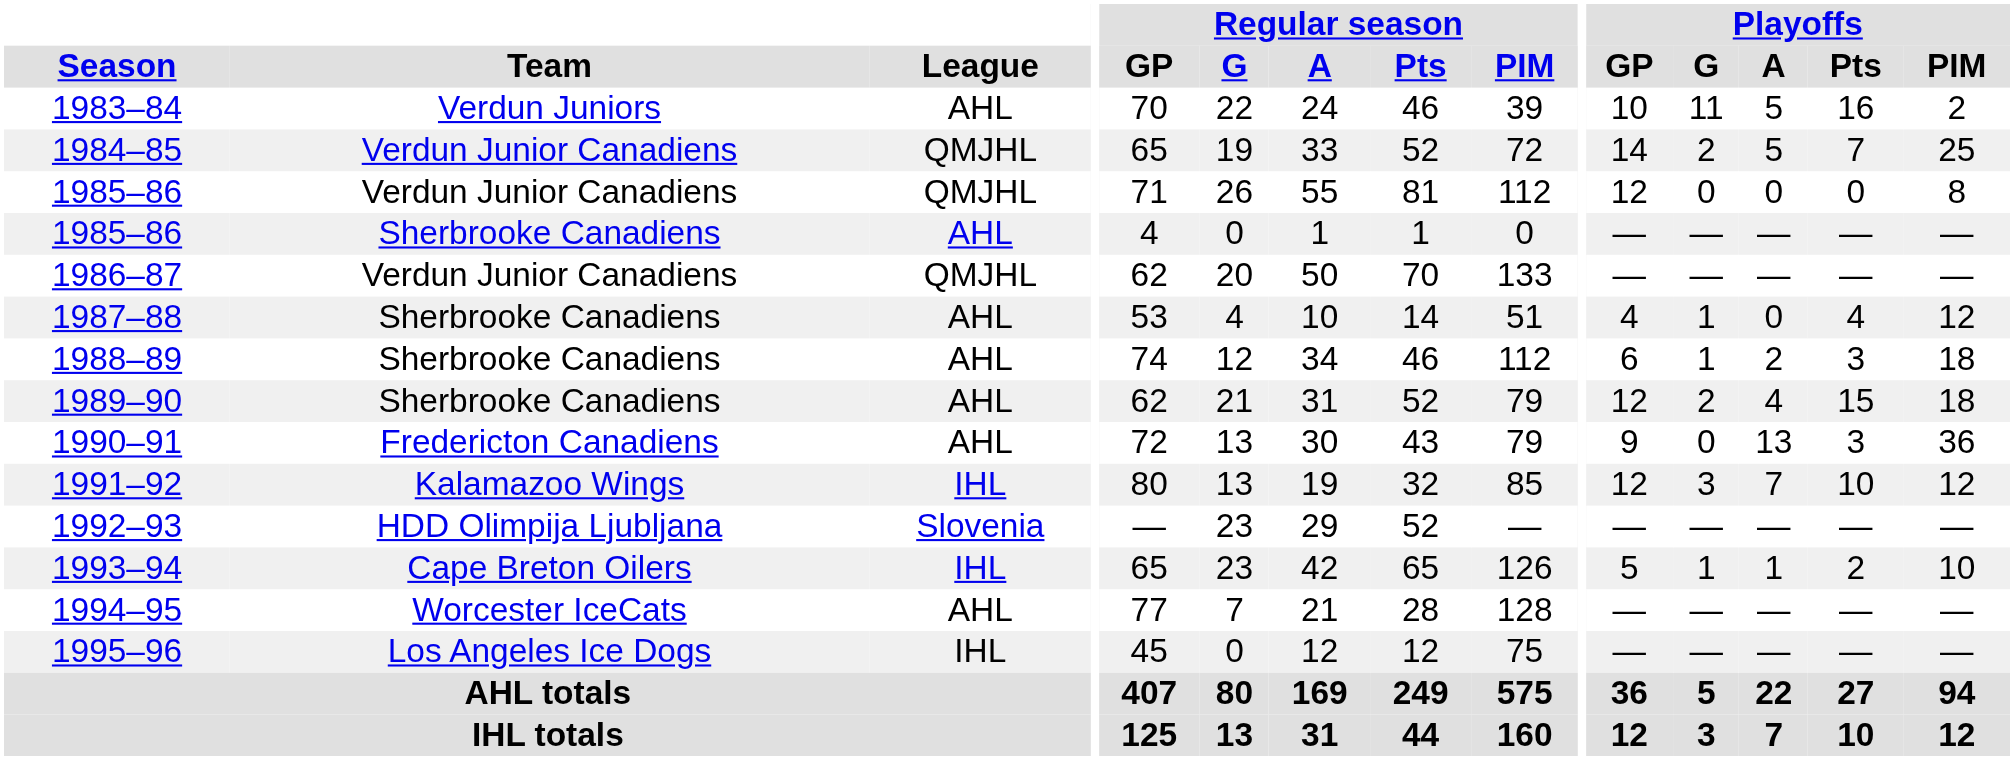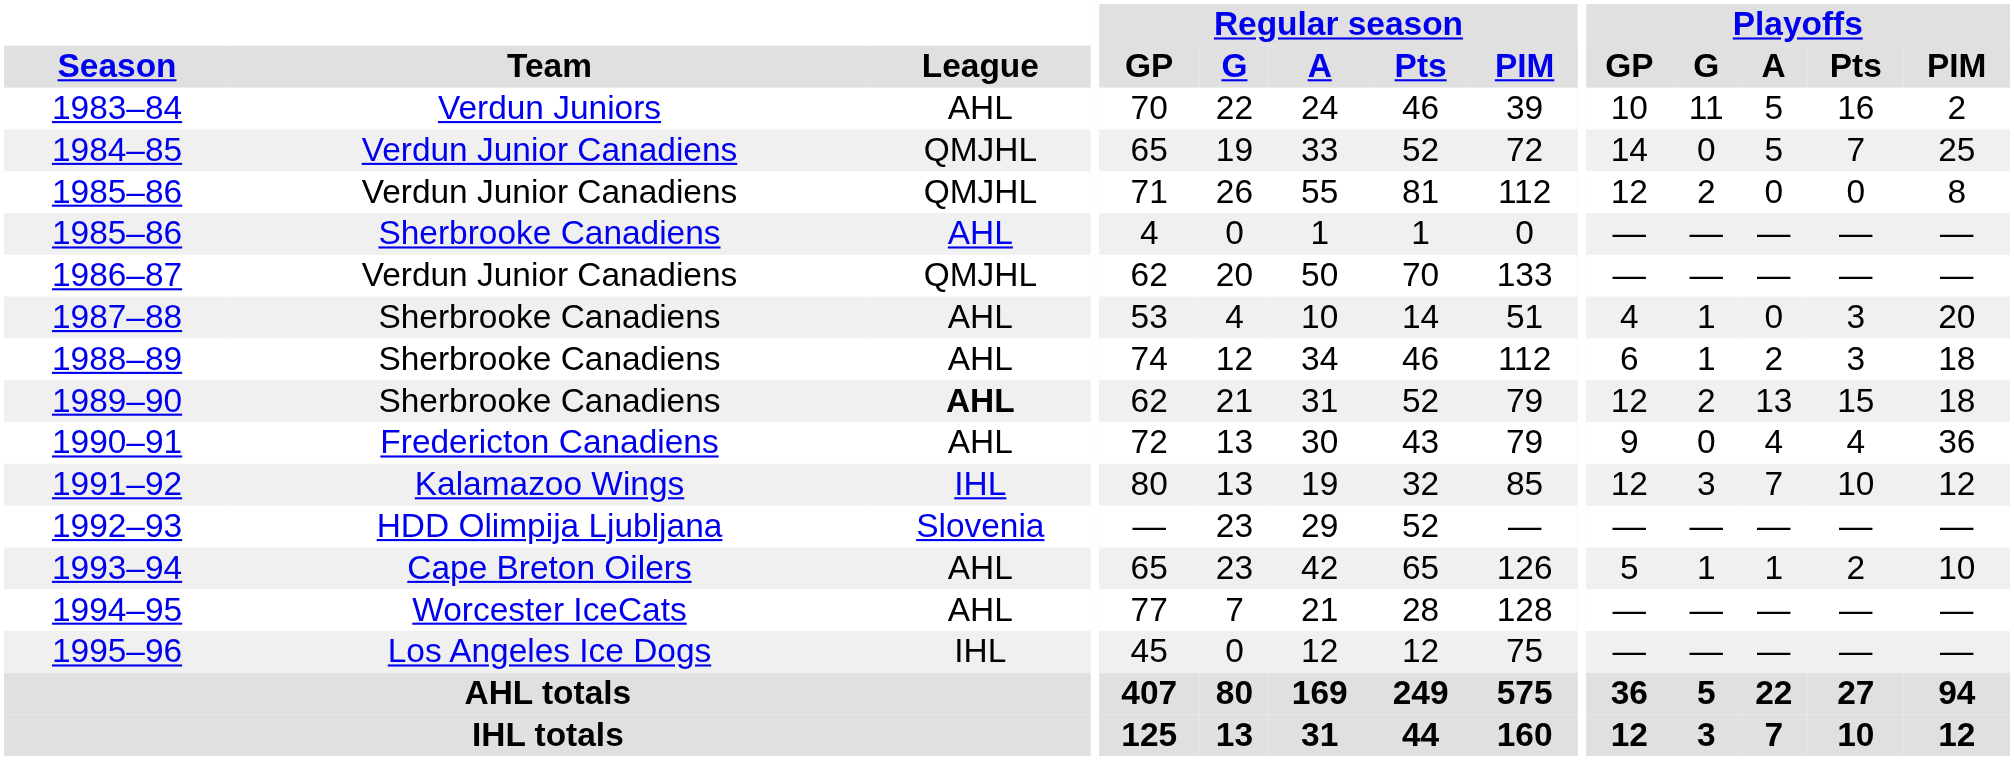1984–85 | Playoffs / G: 2 -> 0
1985–86 / Verdun Junior Canadiens | Playoffs / G: 0 -> 2
1987–88 | Playoffs / Pts: 4 -> 3
1987–88 | Playoffs / PIM: 12 -> 20
1989–90 | League: normal -> bold
1989–90 | Playoffs / A: 4 -> 13
1990–91 | Playoffs / A: 13 -> 4
1990–91 | Playoffs / Pts: 3 -> 4
1993–94 | League: IHL -> AHL
